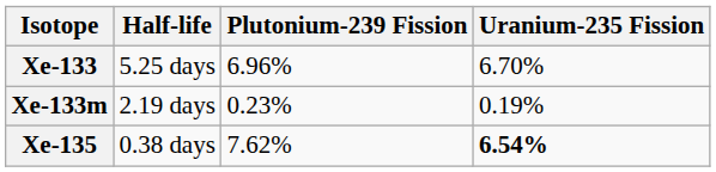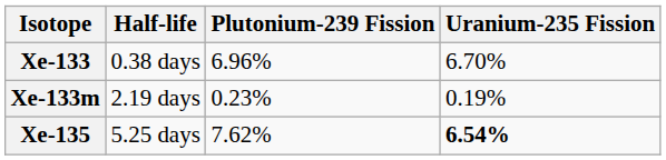Xe-133 | Half-life: 5.25 days -> 0.38 days
Xe-135 | Half-life: 0.38 days -> 5.25 days
